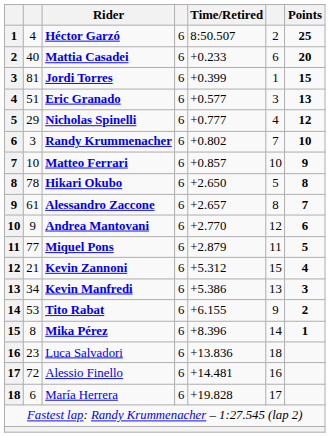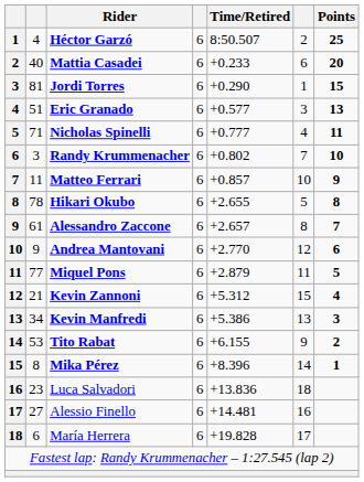Jordi Torres | Time/Retired: +0.399 -> +0.290
Nicholas Spinelli | column 2: 29 -> 71
Nicholas Spinelli | Points: 12 -> 11
Matteo Ferrari | column 2: 10 -> 11
Hikari Okubo | Time/Retired: +2.650 -> +2.655
Alessio Finello | column 2: 72 -> 27
